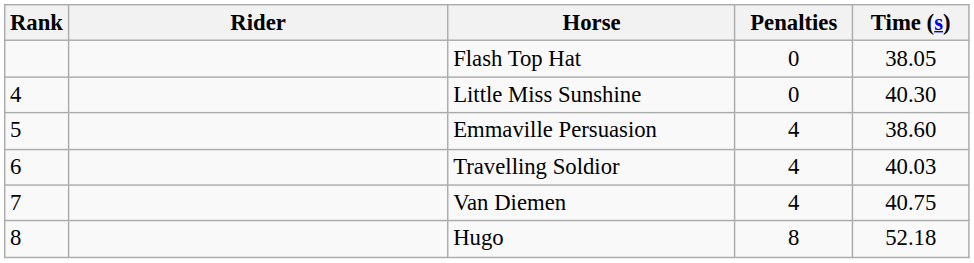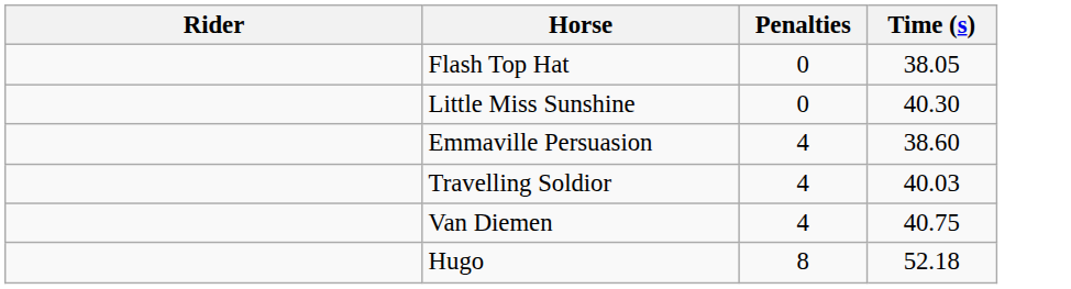- column: Rank | 4 | 5 | 6 | 7 | 8
